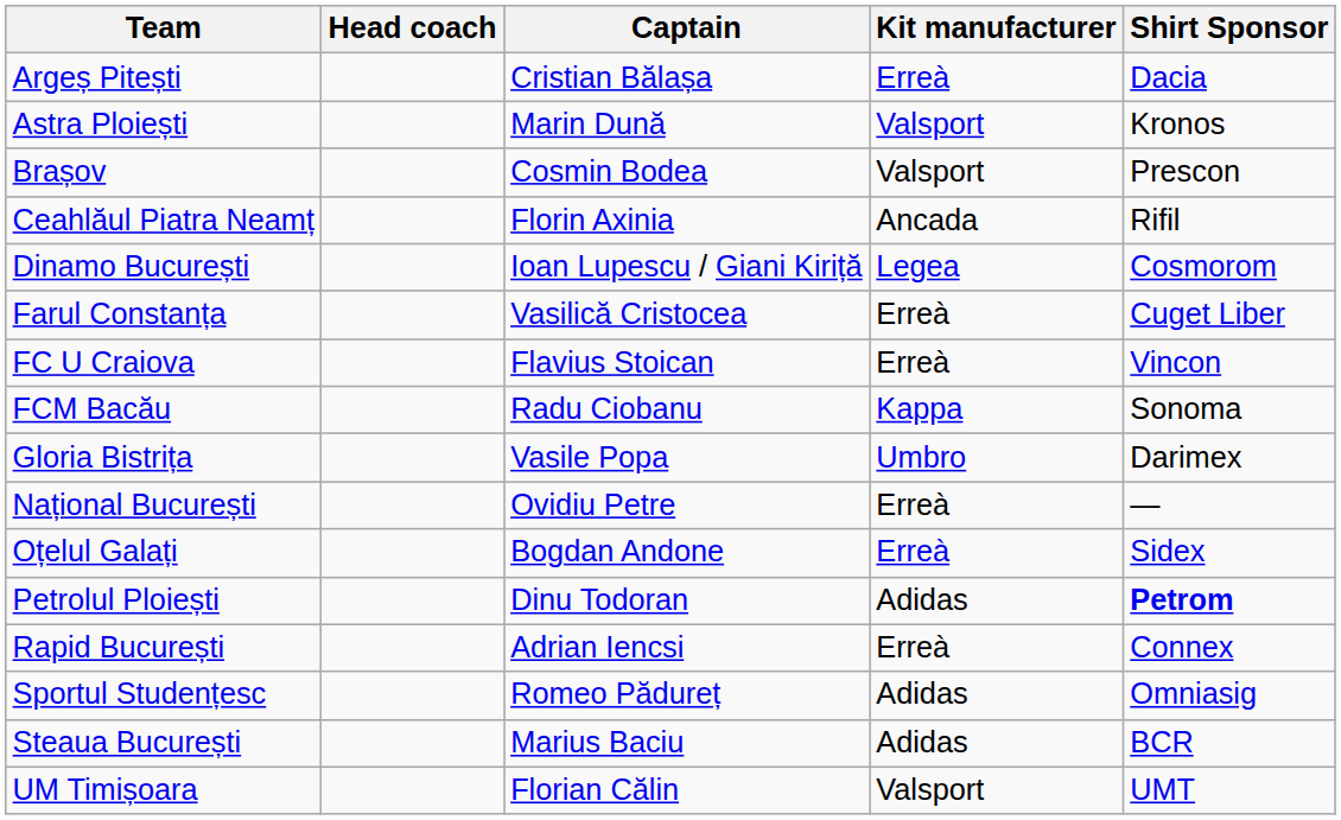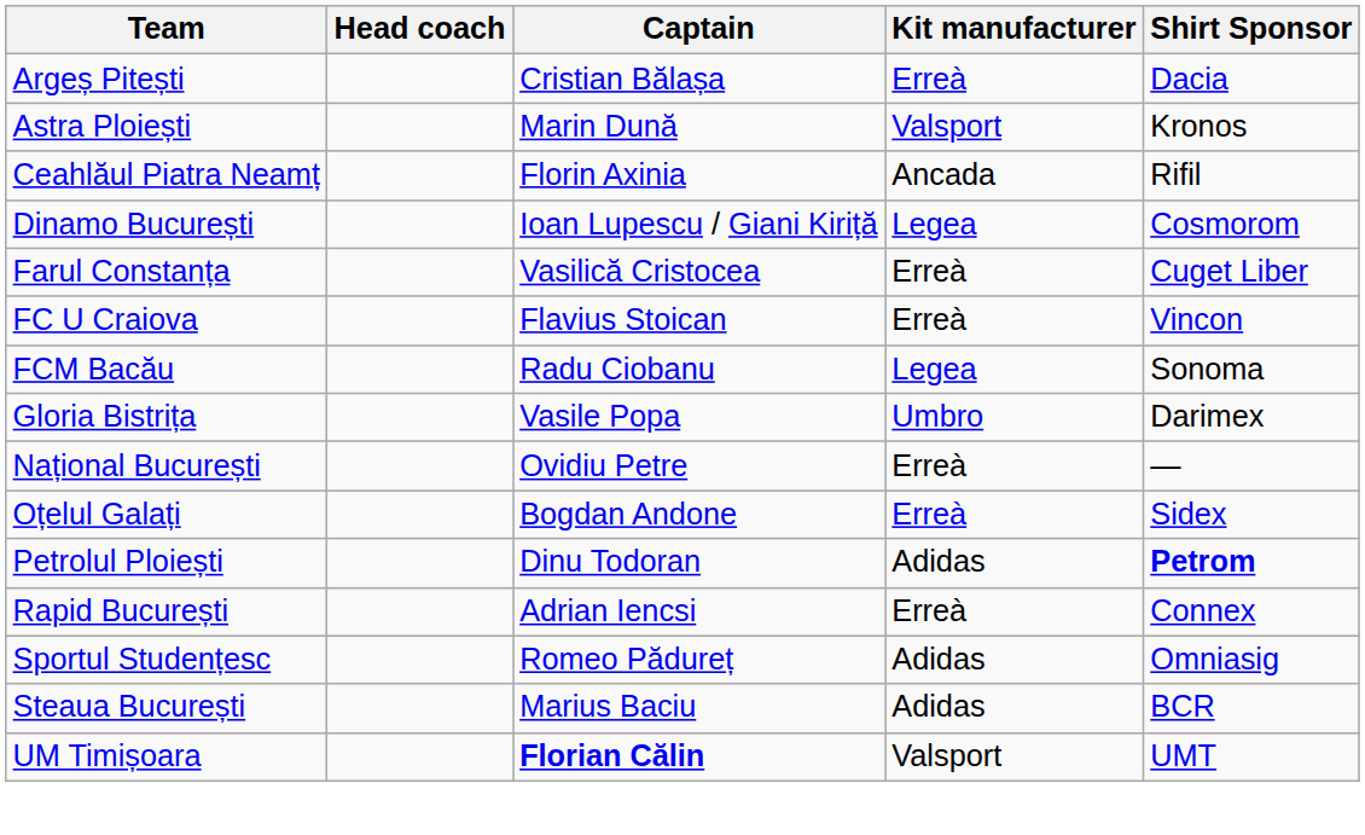- row: Brașov | Cosmin Bodea | Valsport | Prescon
FCM Bacău | Kit manufacturer: Kappa -> Legea
UM Timișoara | Captain: normal -> bold
